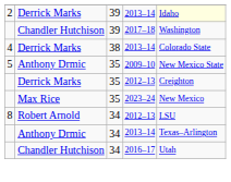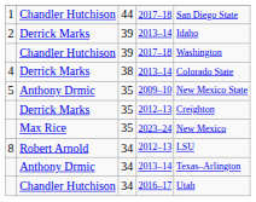+ row: 1 | Chandler Hutchison | 44 | 2017–18 | San Diego State
2 | column 5: lightyellow background -> no background
